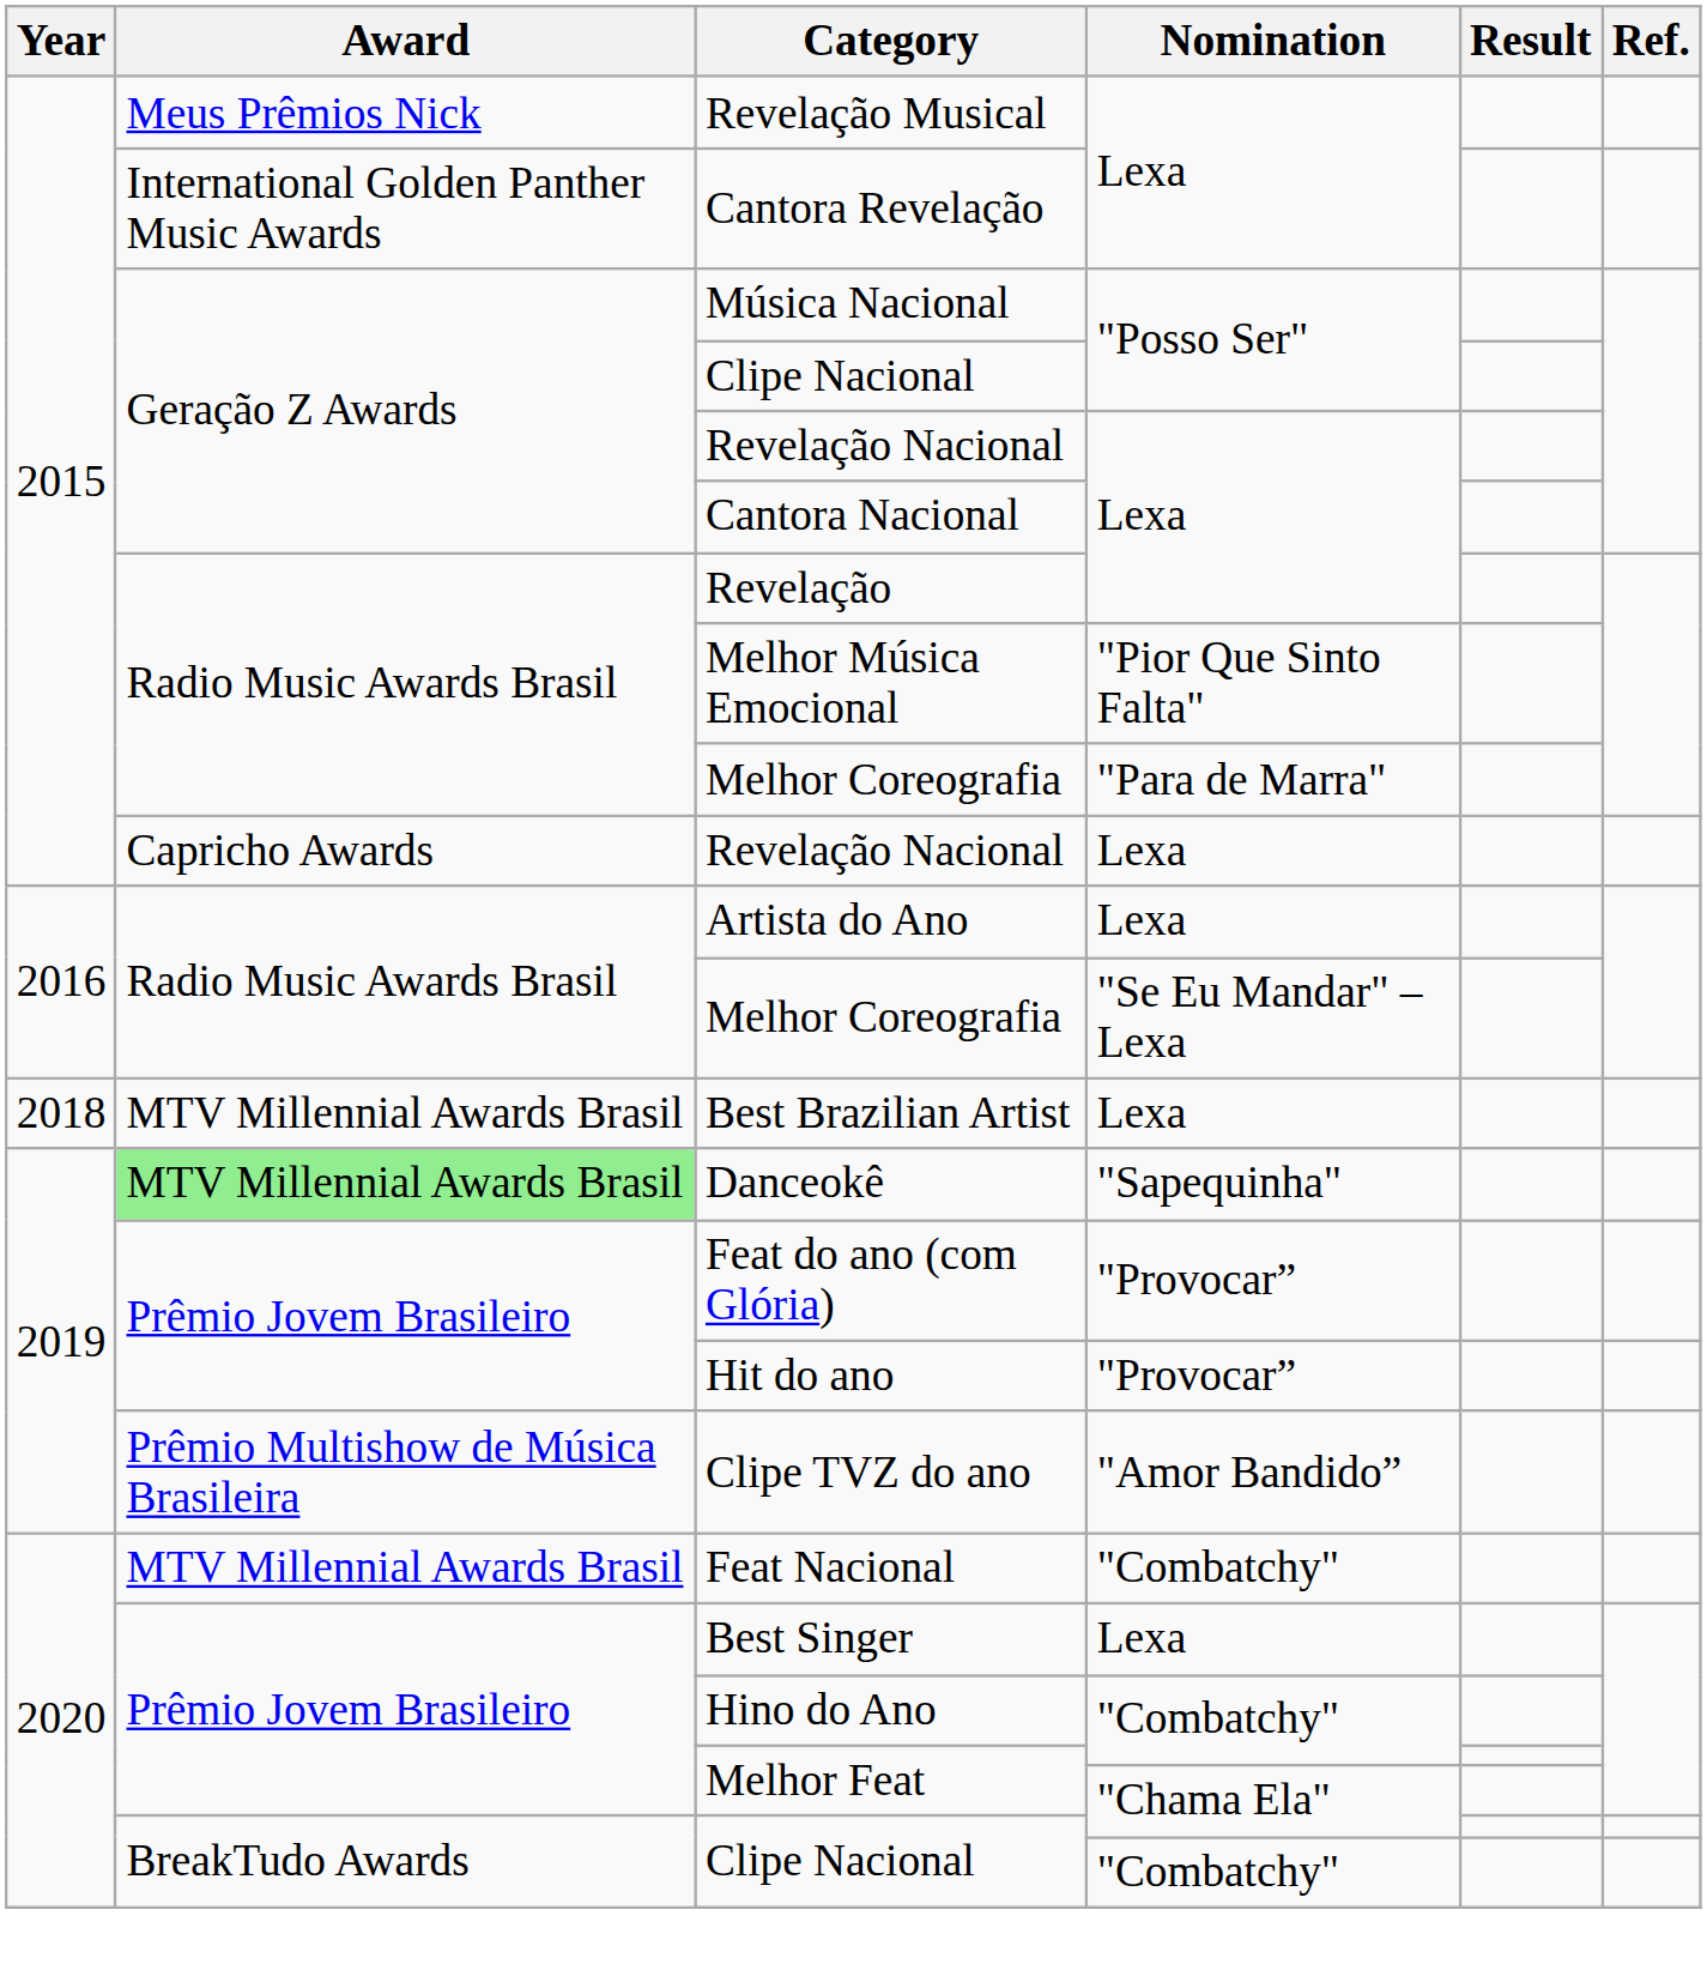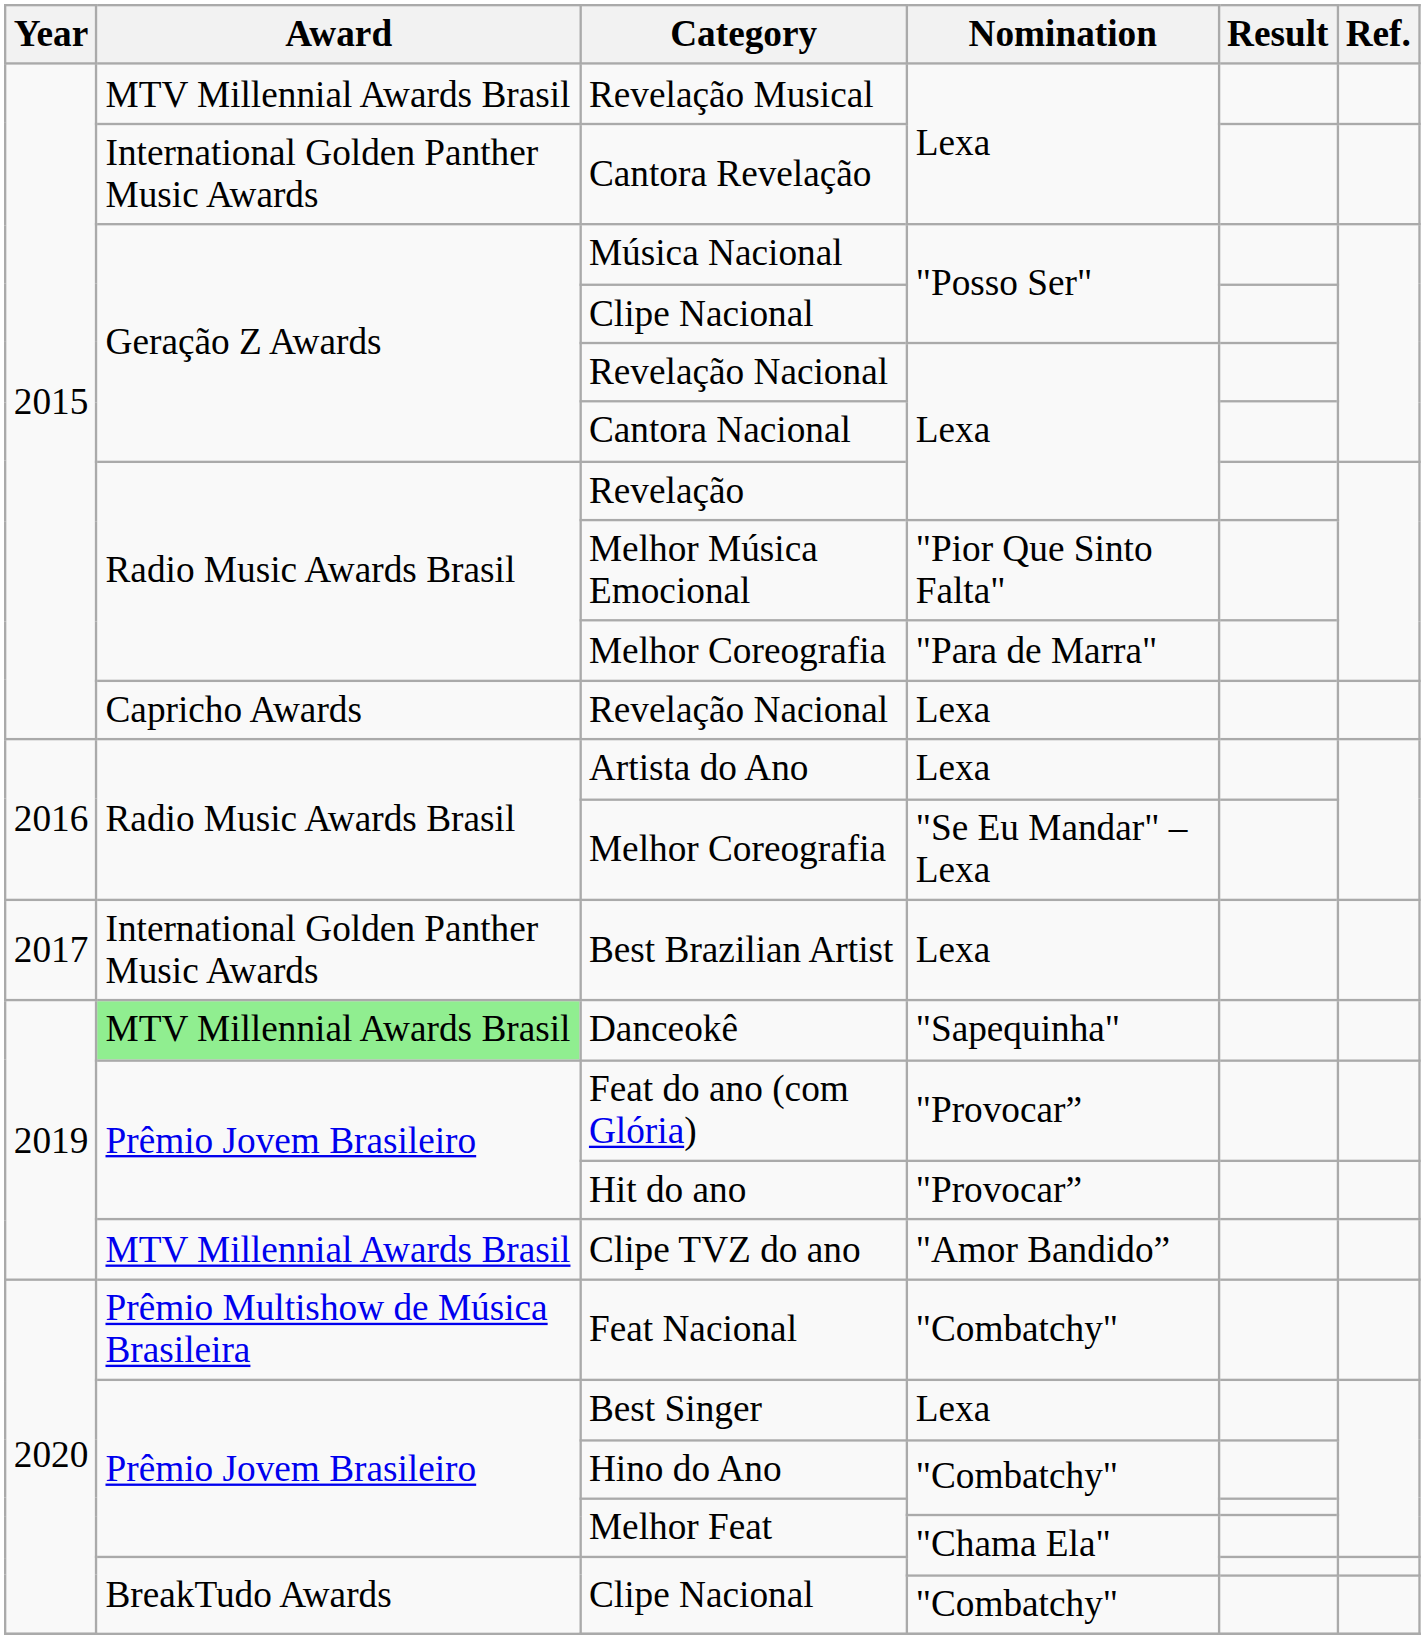Revelação Musical | Award: Meus Prêmios Nick -> MTV Millennial Awards Brasil
Best Brazilian Artist | Year: 2018 -> 2017
Best Brazilian Artist | Award: MTV Millennial Awards Brasil -> International Golden Panther Music Awards
Clipe TVZ do ano | Award: Prêmio Multishow de Música Brasileira -> MTV Millennial Awards Brasil
Feat Nacional | Award: MTV Millennial Awards Brasil -> Prêmio Multishow de Música Brasileira
